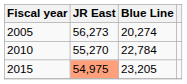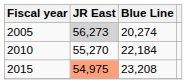2005 | JR East: no background -> lightgrey background
2010 | Blue Line: 22,784 -> 22,184
2015 | Blue Line: 23,205 -> 23,208
